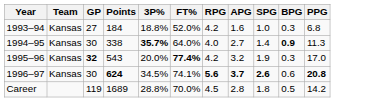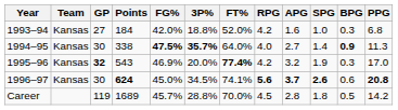+ column: FG% | 42.0% | 47.5% | 46.9% | 45.0% | 45.7%
